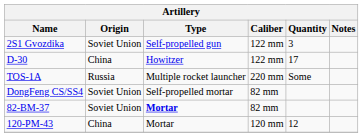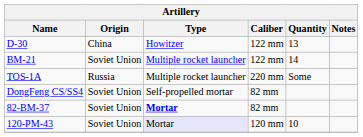- row: 2S1 Gvozdika | Soviet Union | Self-propelled gun | 122 mm | 3
D-30 | Quantity: 17 -> 13
+ row: BM-21 | Soviet Union | Multiple rocket launcher | 122 mm | 14
120-PM-43 | Origin: China -> Soviet Union
120-PM-43 | Type: no background -> lavender background
120-PM-43 | Quantity: 12 -> 10
